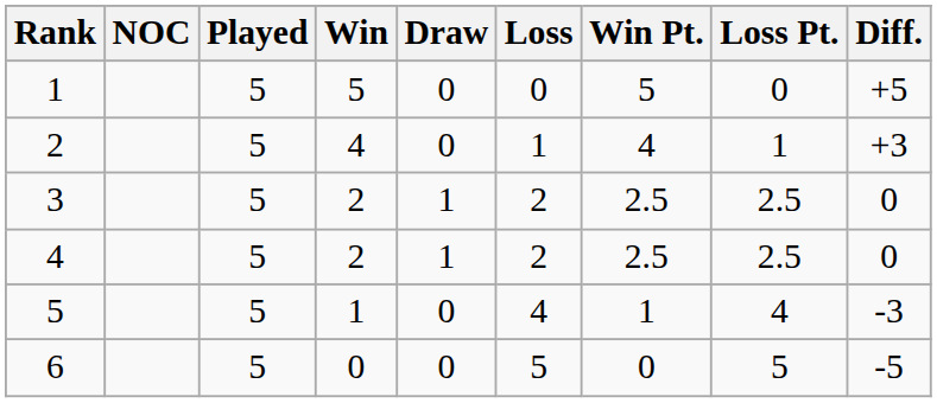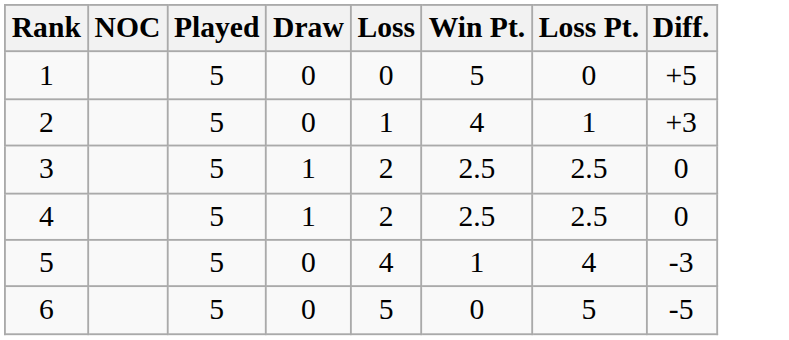- column: Win | 5 | 4 | 2 | 2 | 1 | 0
